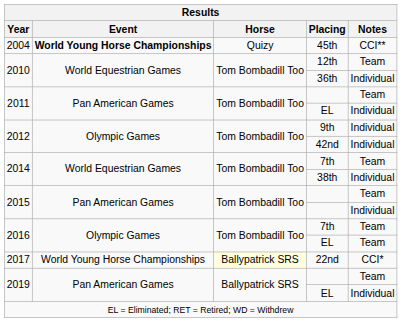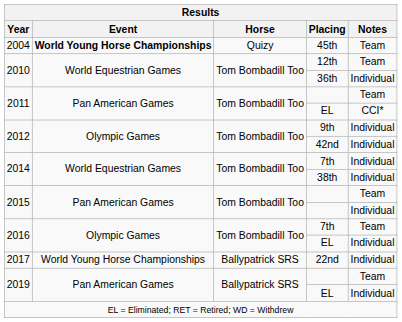45th | Notes: CCI** -> Team
2011 / EL | Notes: Individual -> CCI*
2014 / 7th | Notes: Team -> Individual
2016 / EL | Notes: Team -> Individual
22nd | Horse: lightyellow background -> no background
22nd | Notes: CCI* -> Individual
